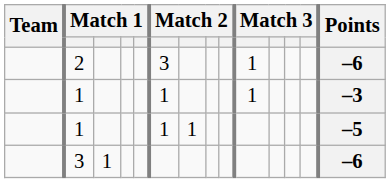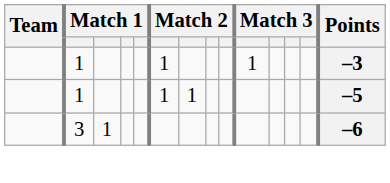- row: 2 | 3 | 1 | –6
